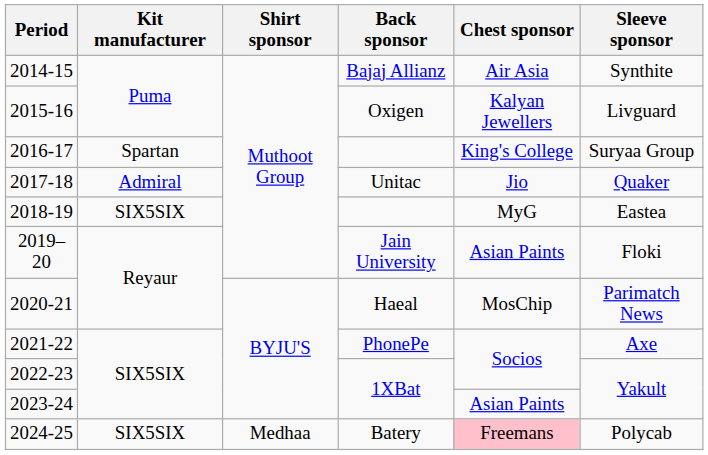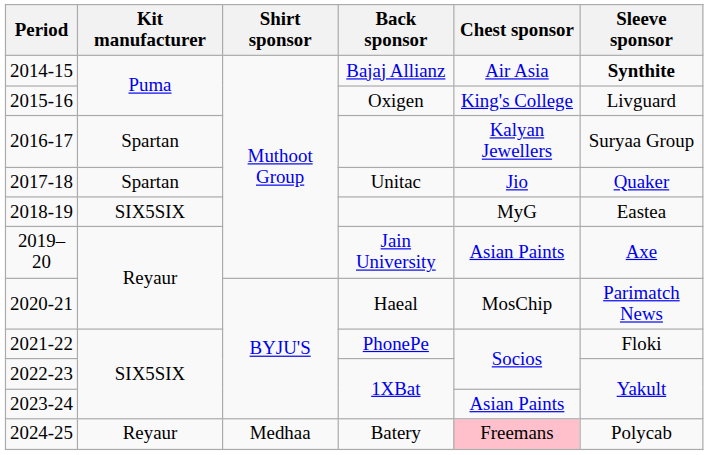2014-15 | Sleeve sponsor: normal -> bold
2015-16 | Chest sponsor: Kalyan Jewellers -> King's College
2016-17 | Chest sponsor: King's College -> Kalyan Jewellers
2017-18 | Kit manufacturer: Admiral -> Spartan
2019–20 | Sleeve sponsor: Floki -> Axe
2021-22 | Sleeve sponsor: Axe -> Floki
2024-25 | Kit manufacturer: SIX5SIX -> Reyaur
